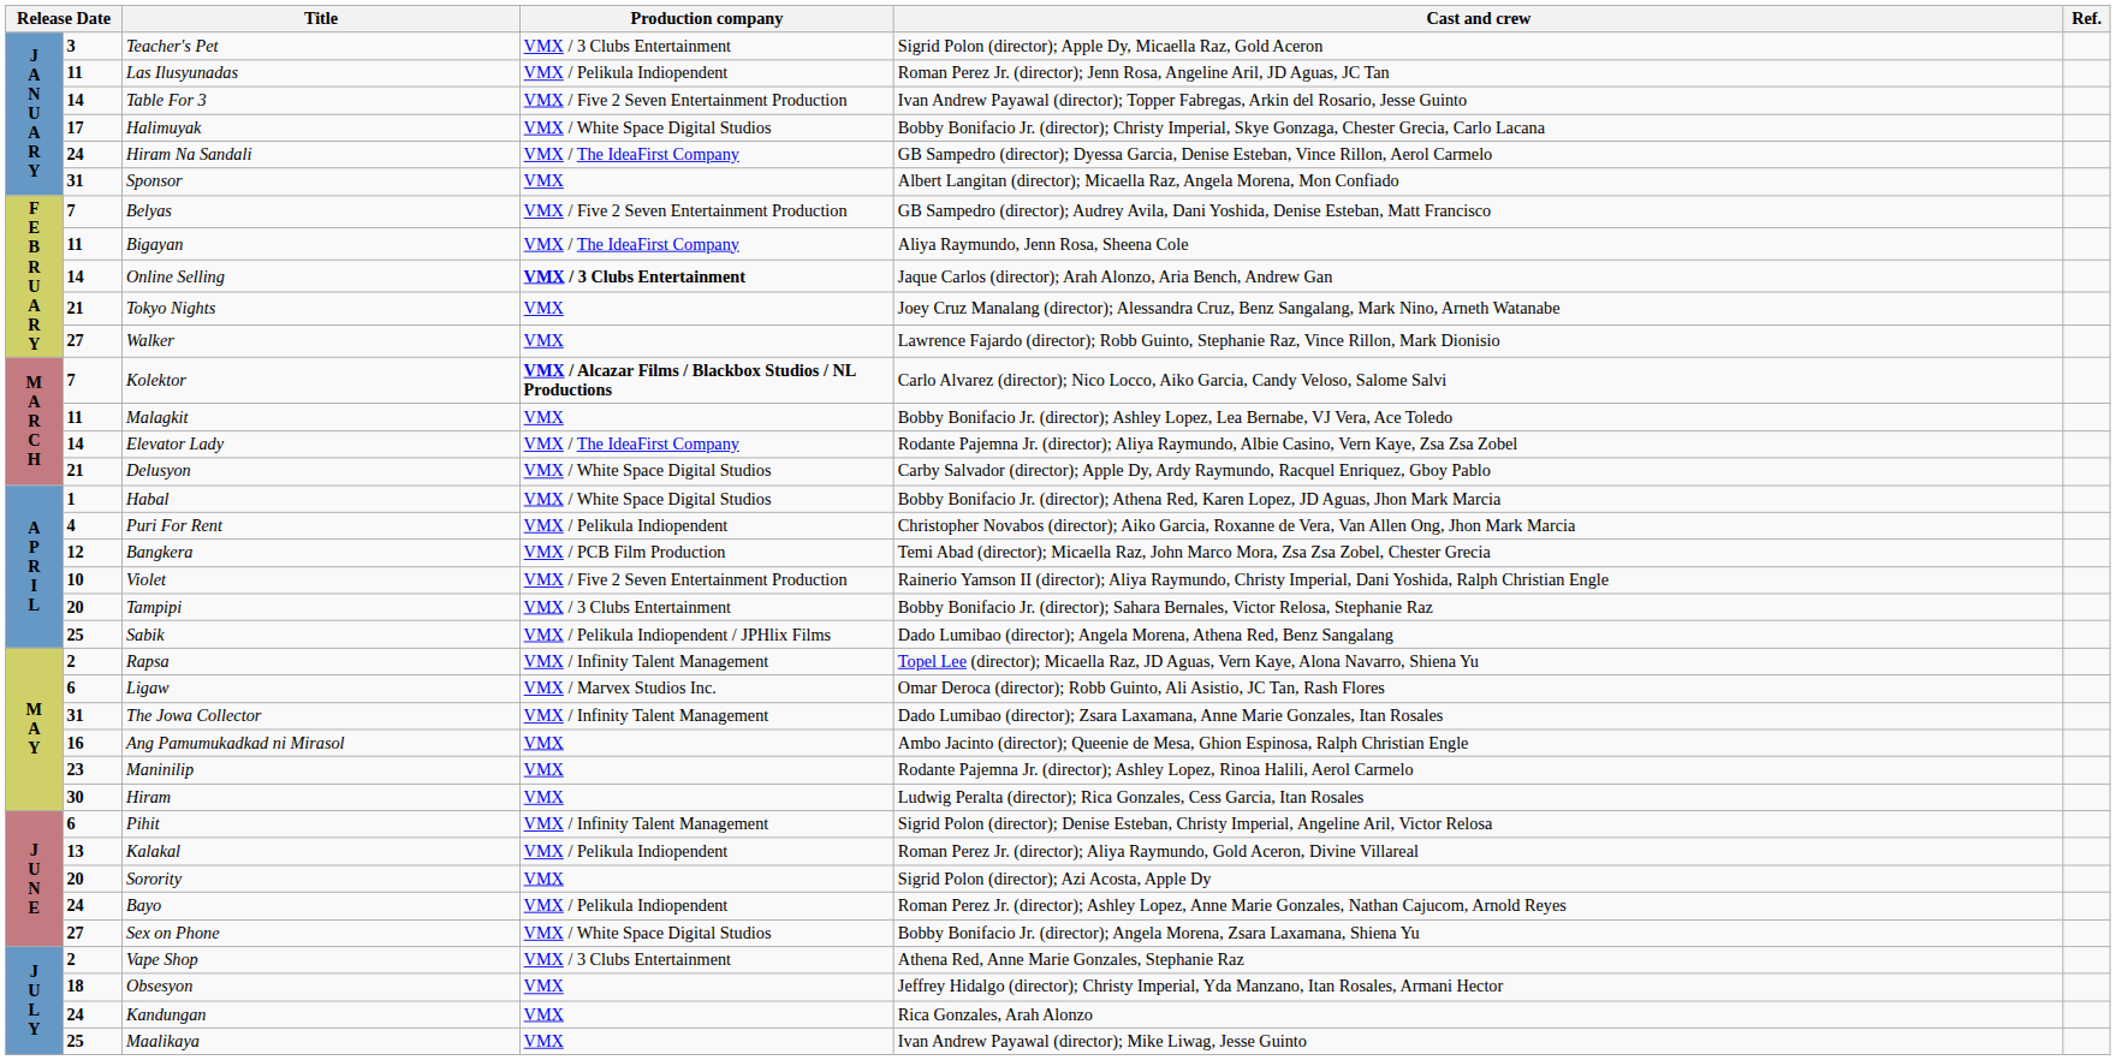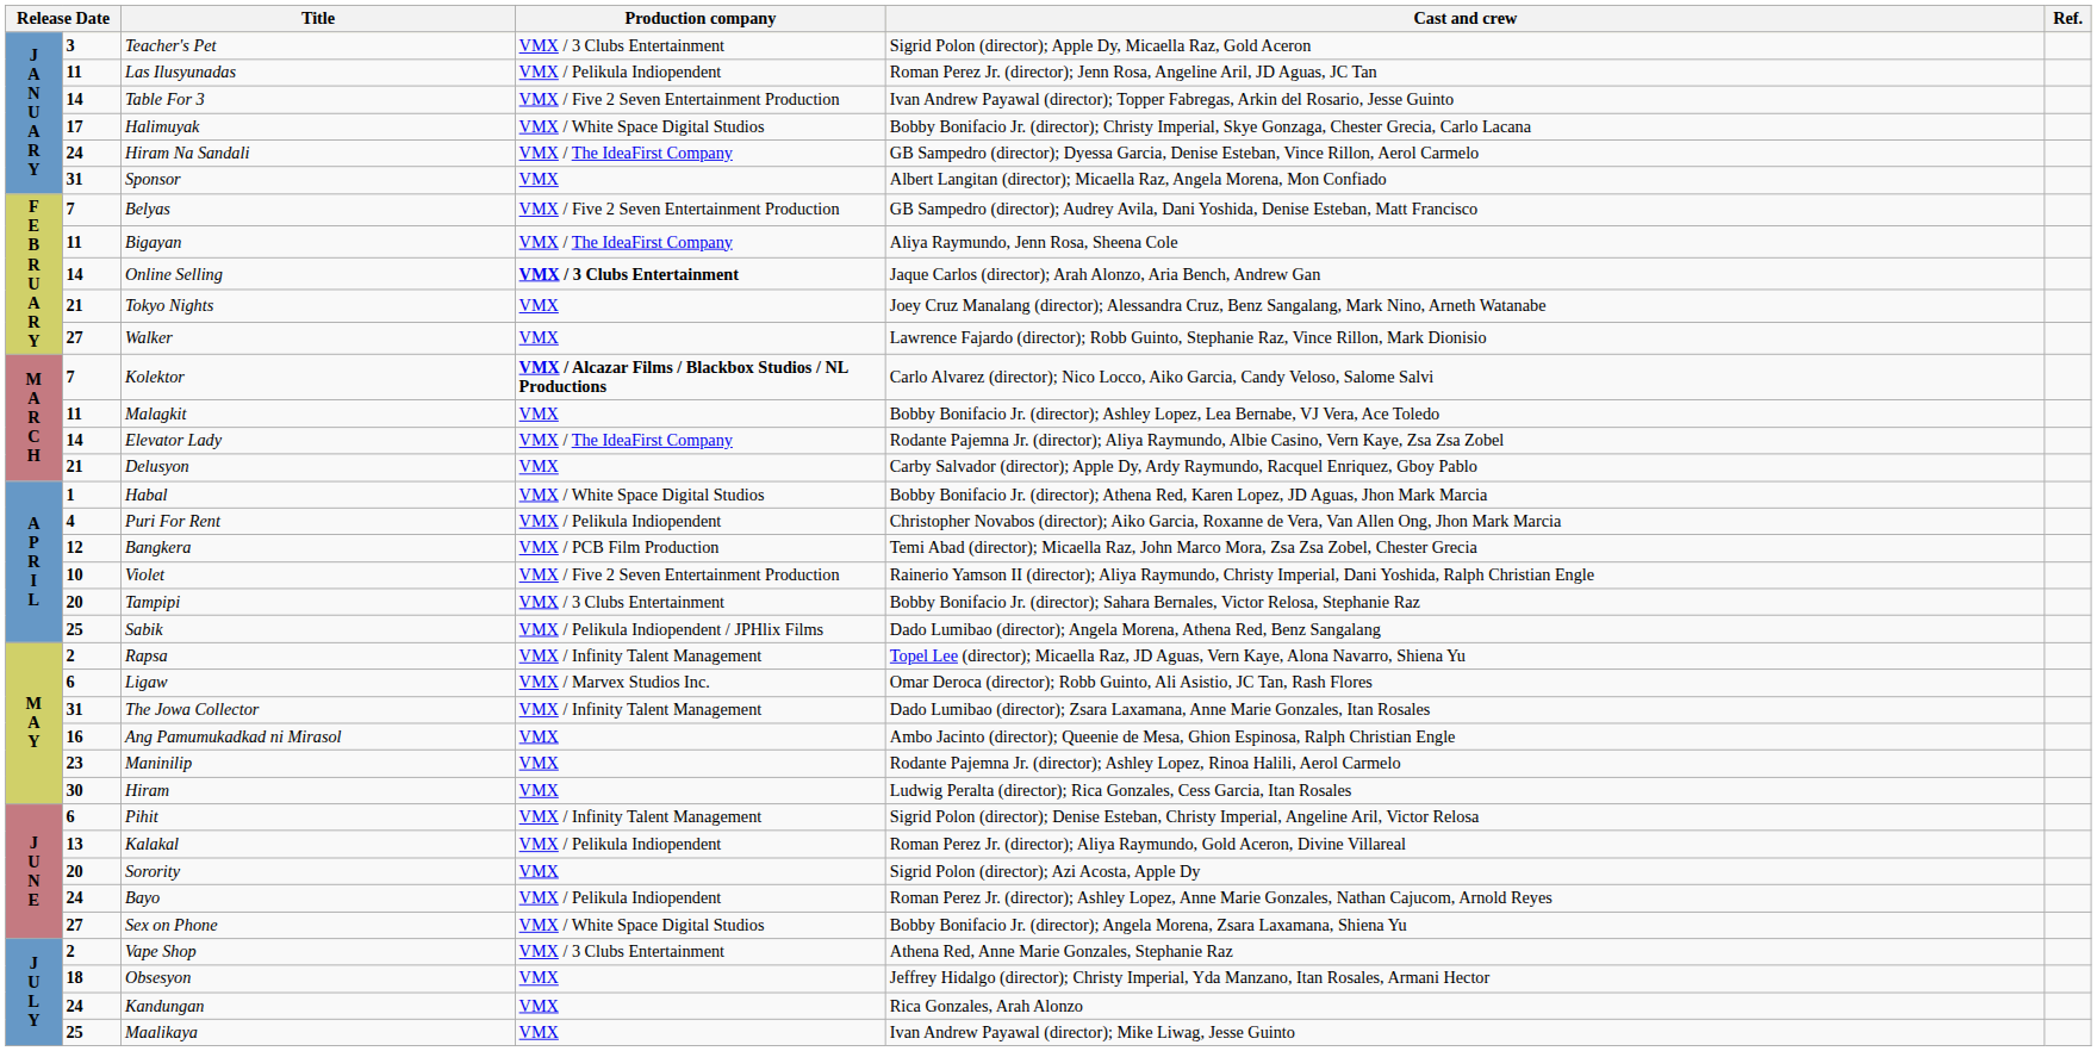Delusyon | Production company: VMX / White Space Digital Studios -> VMX
